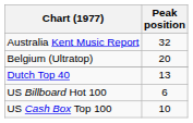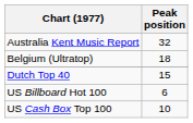Belgium (Ultratop) | Peak position: 20 -> 18
Dutch Top 40 | Peak position: 13 -> 15
